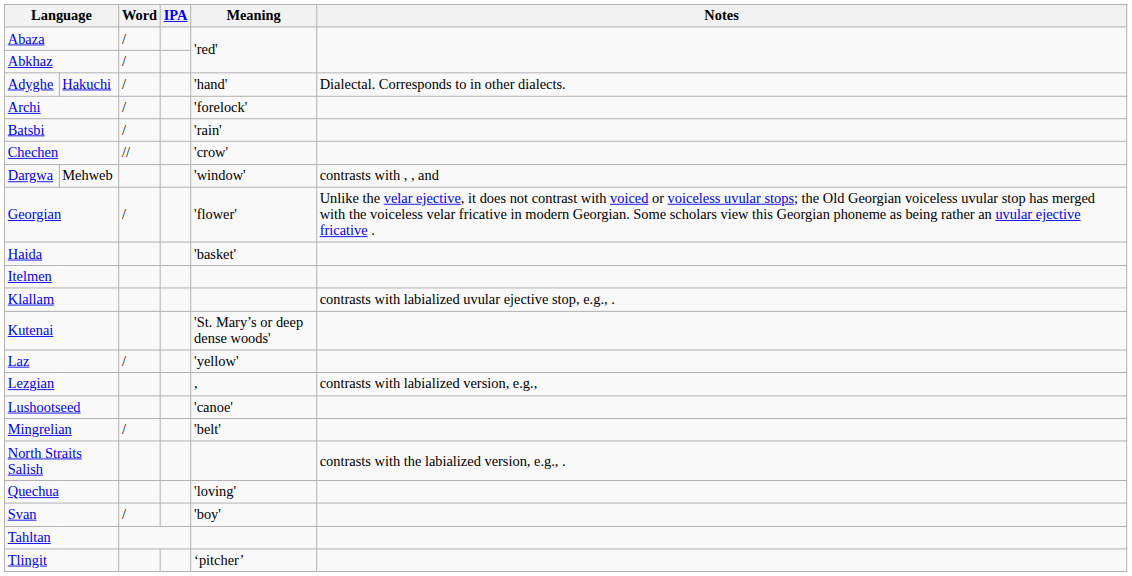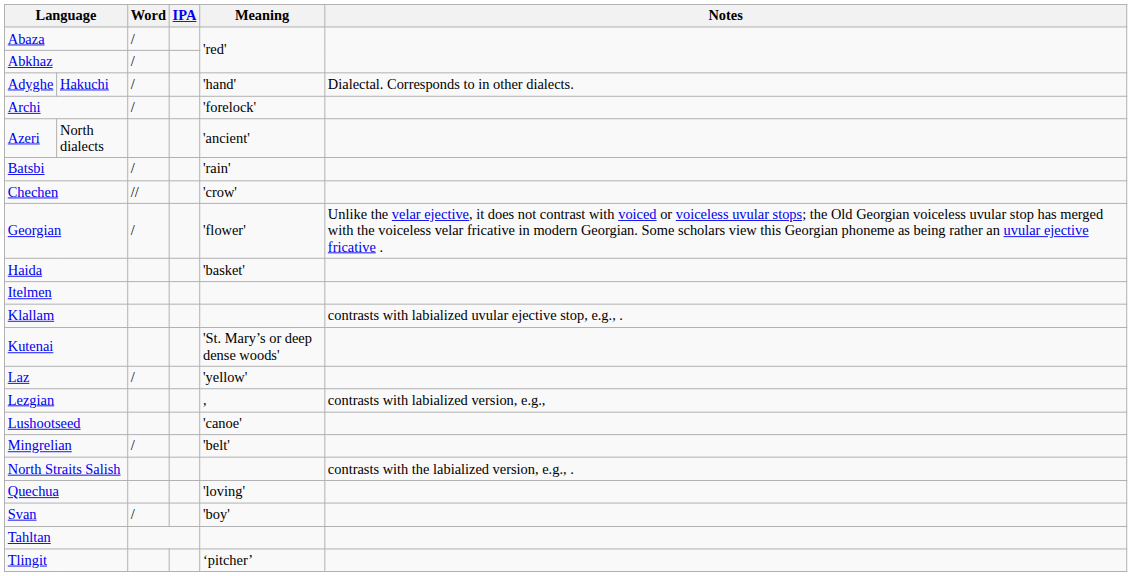+ row: Azeri | North dialects | 'ancient'
- row: Dargwa | Mehweb | 'window' | contrasts with , , and
